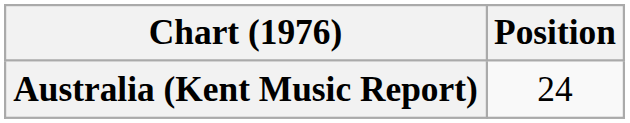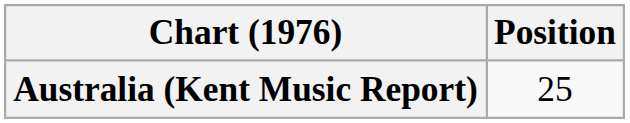Australia (Kent Music Report) | Position: 24 -> 25
